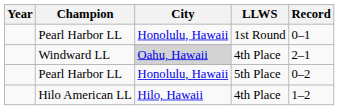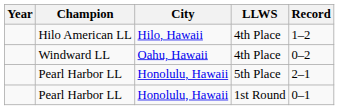rows swapped: Pearl Harbor LL / 1st Round <-> Hilo American LL
Windward LL | City: lightgrey background -> no background
Windward LL | Record: 2–1 -> 0–2
Pearl Harbor LL / 5th Place | Record: 0–2 -> 2–1
